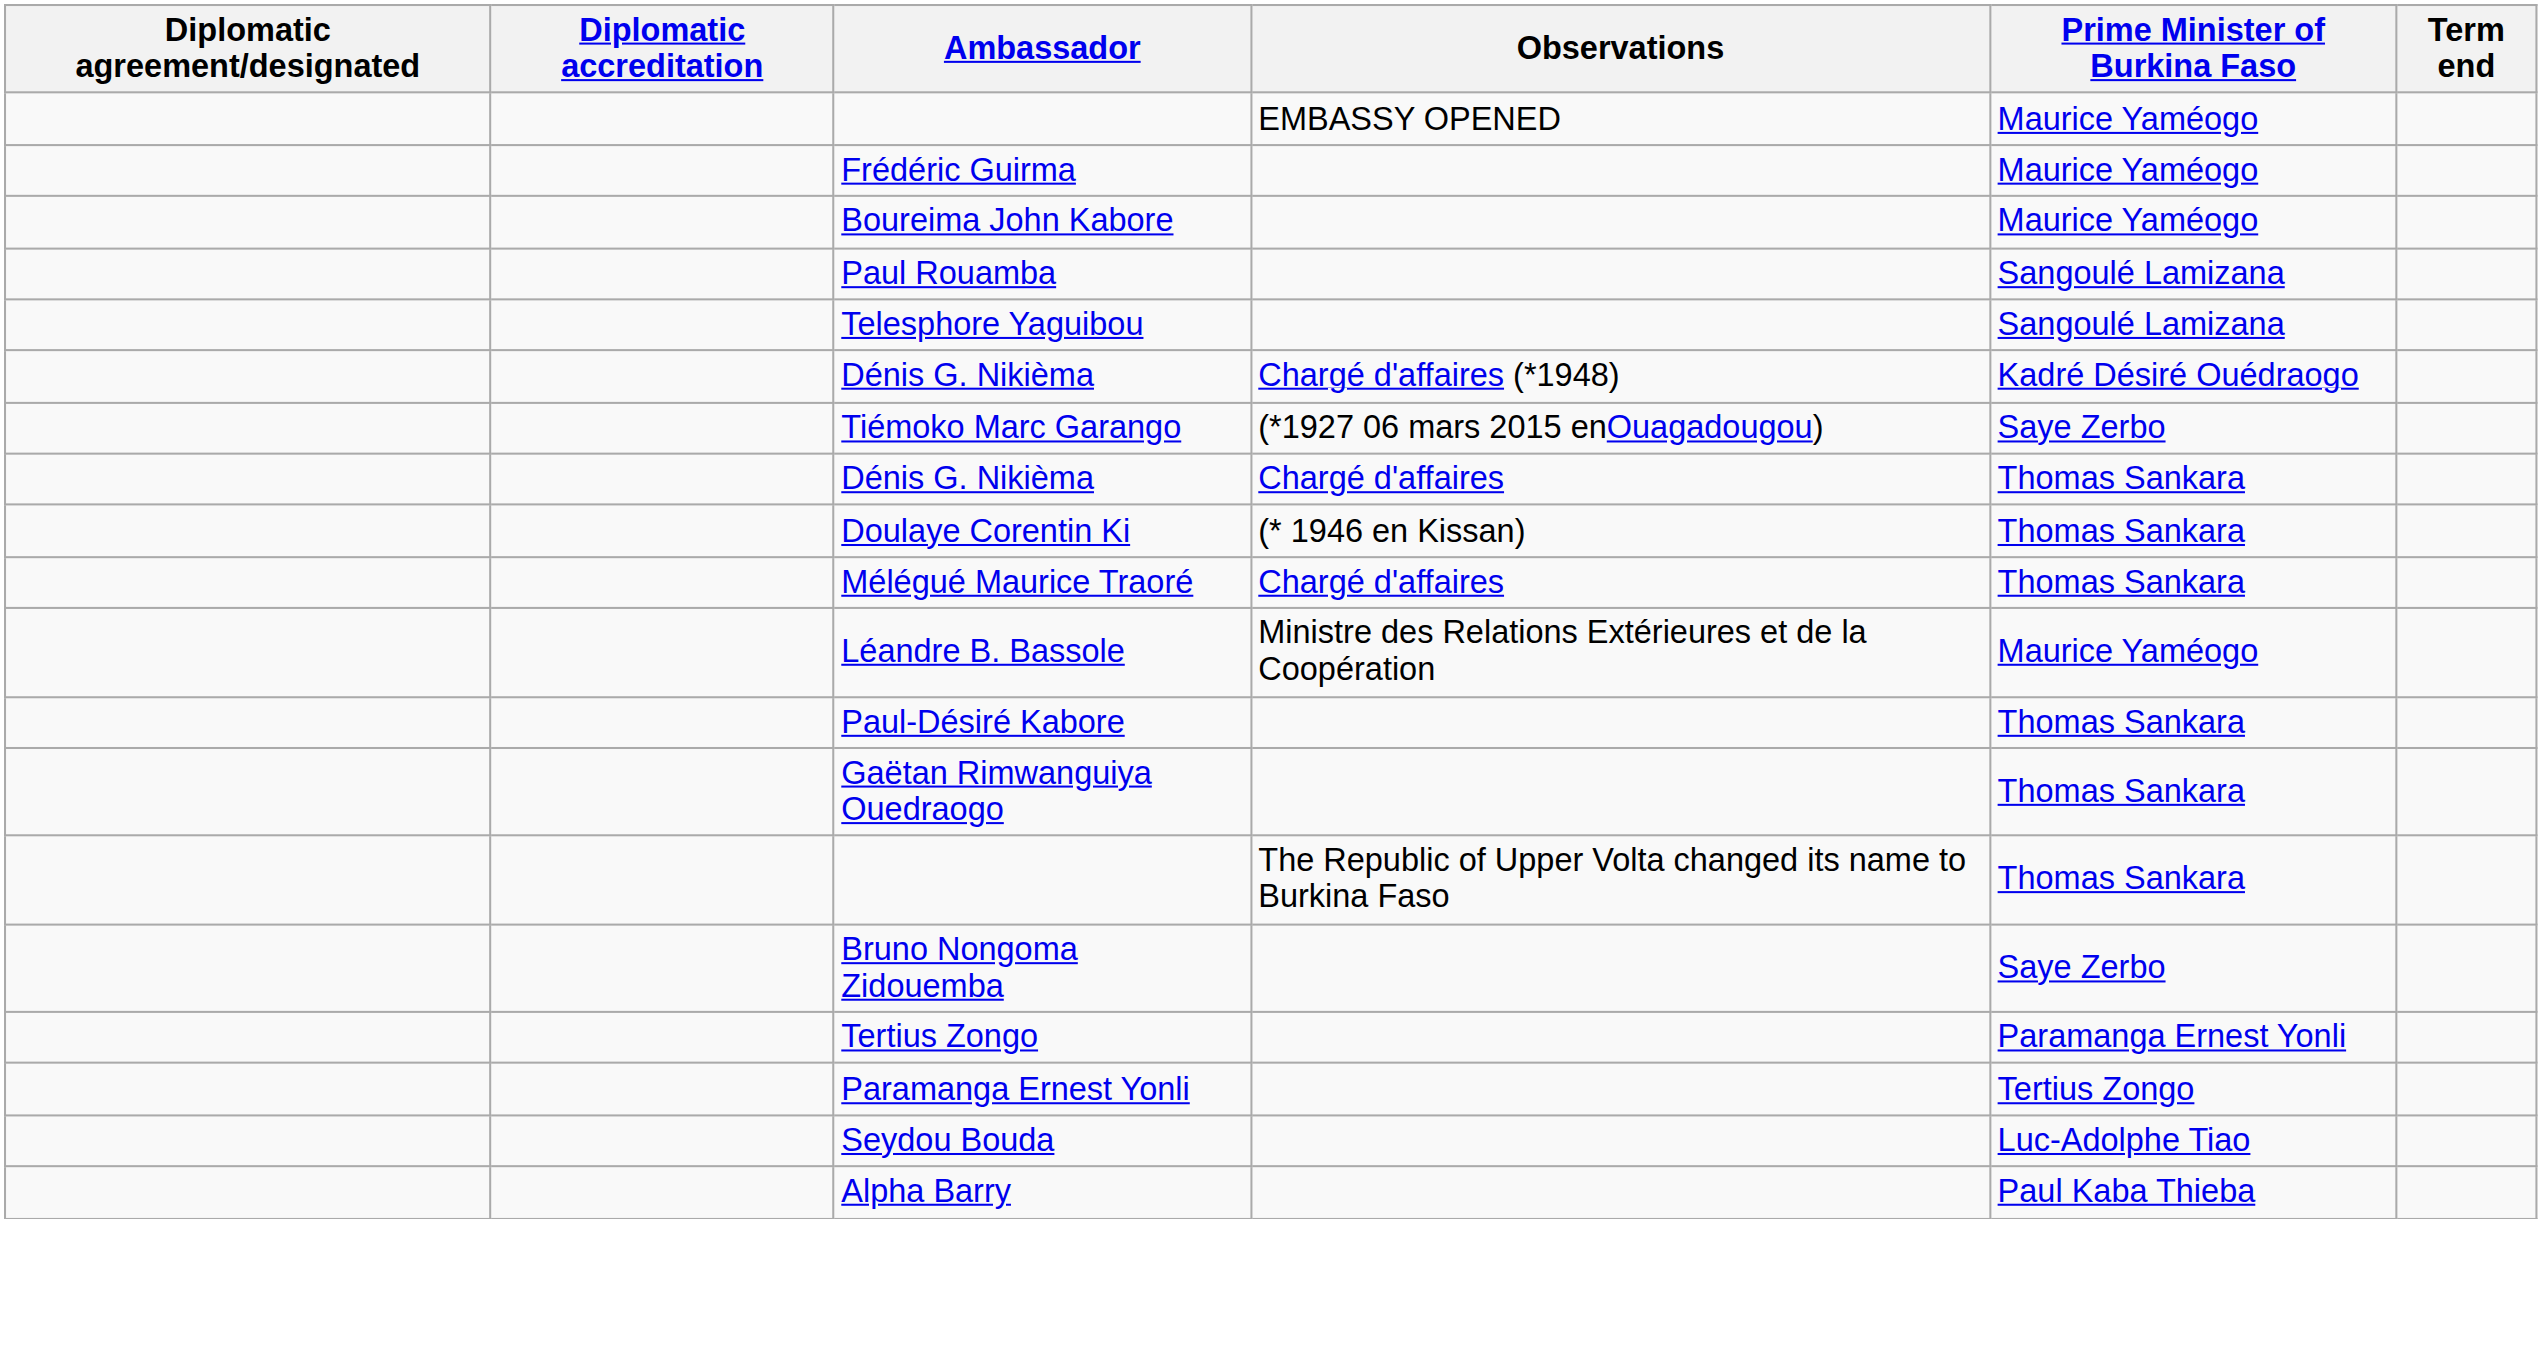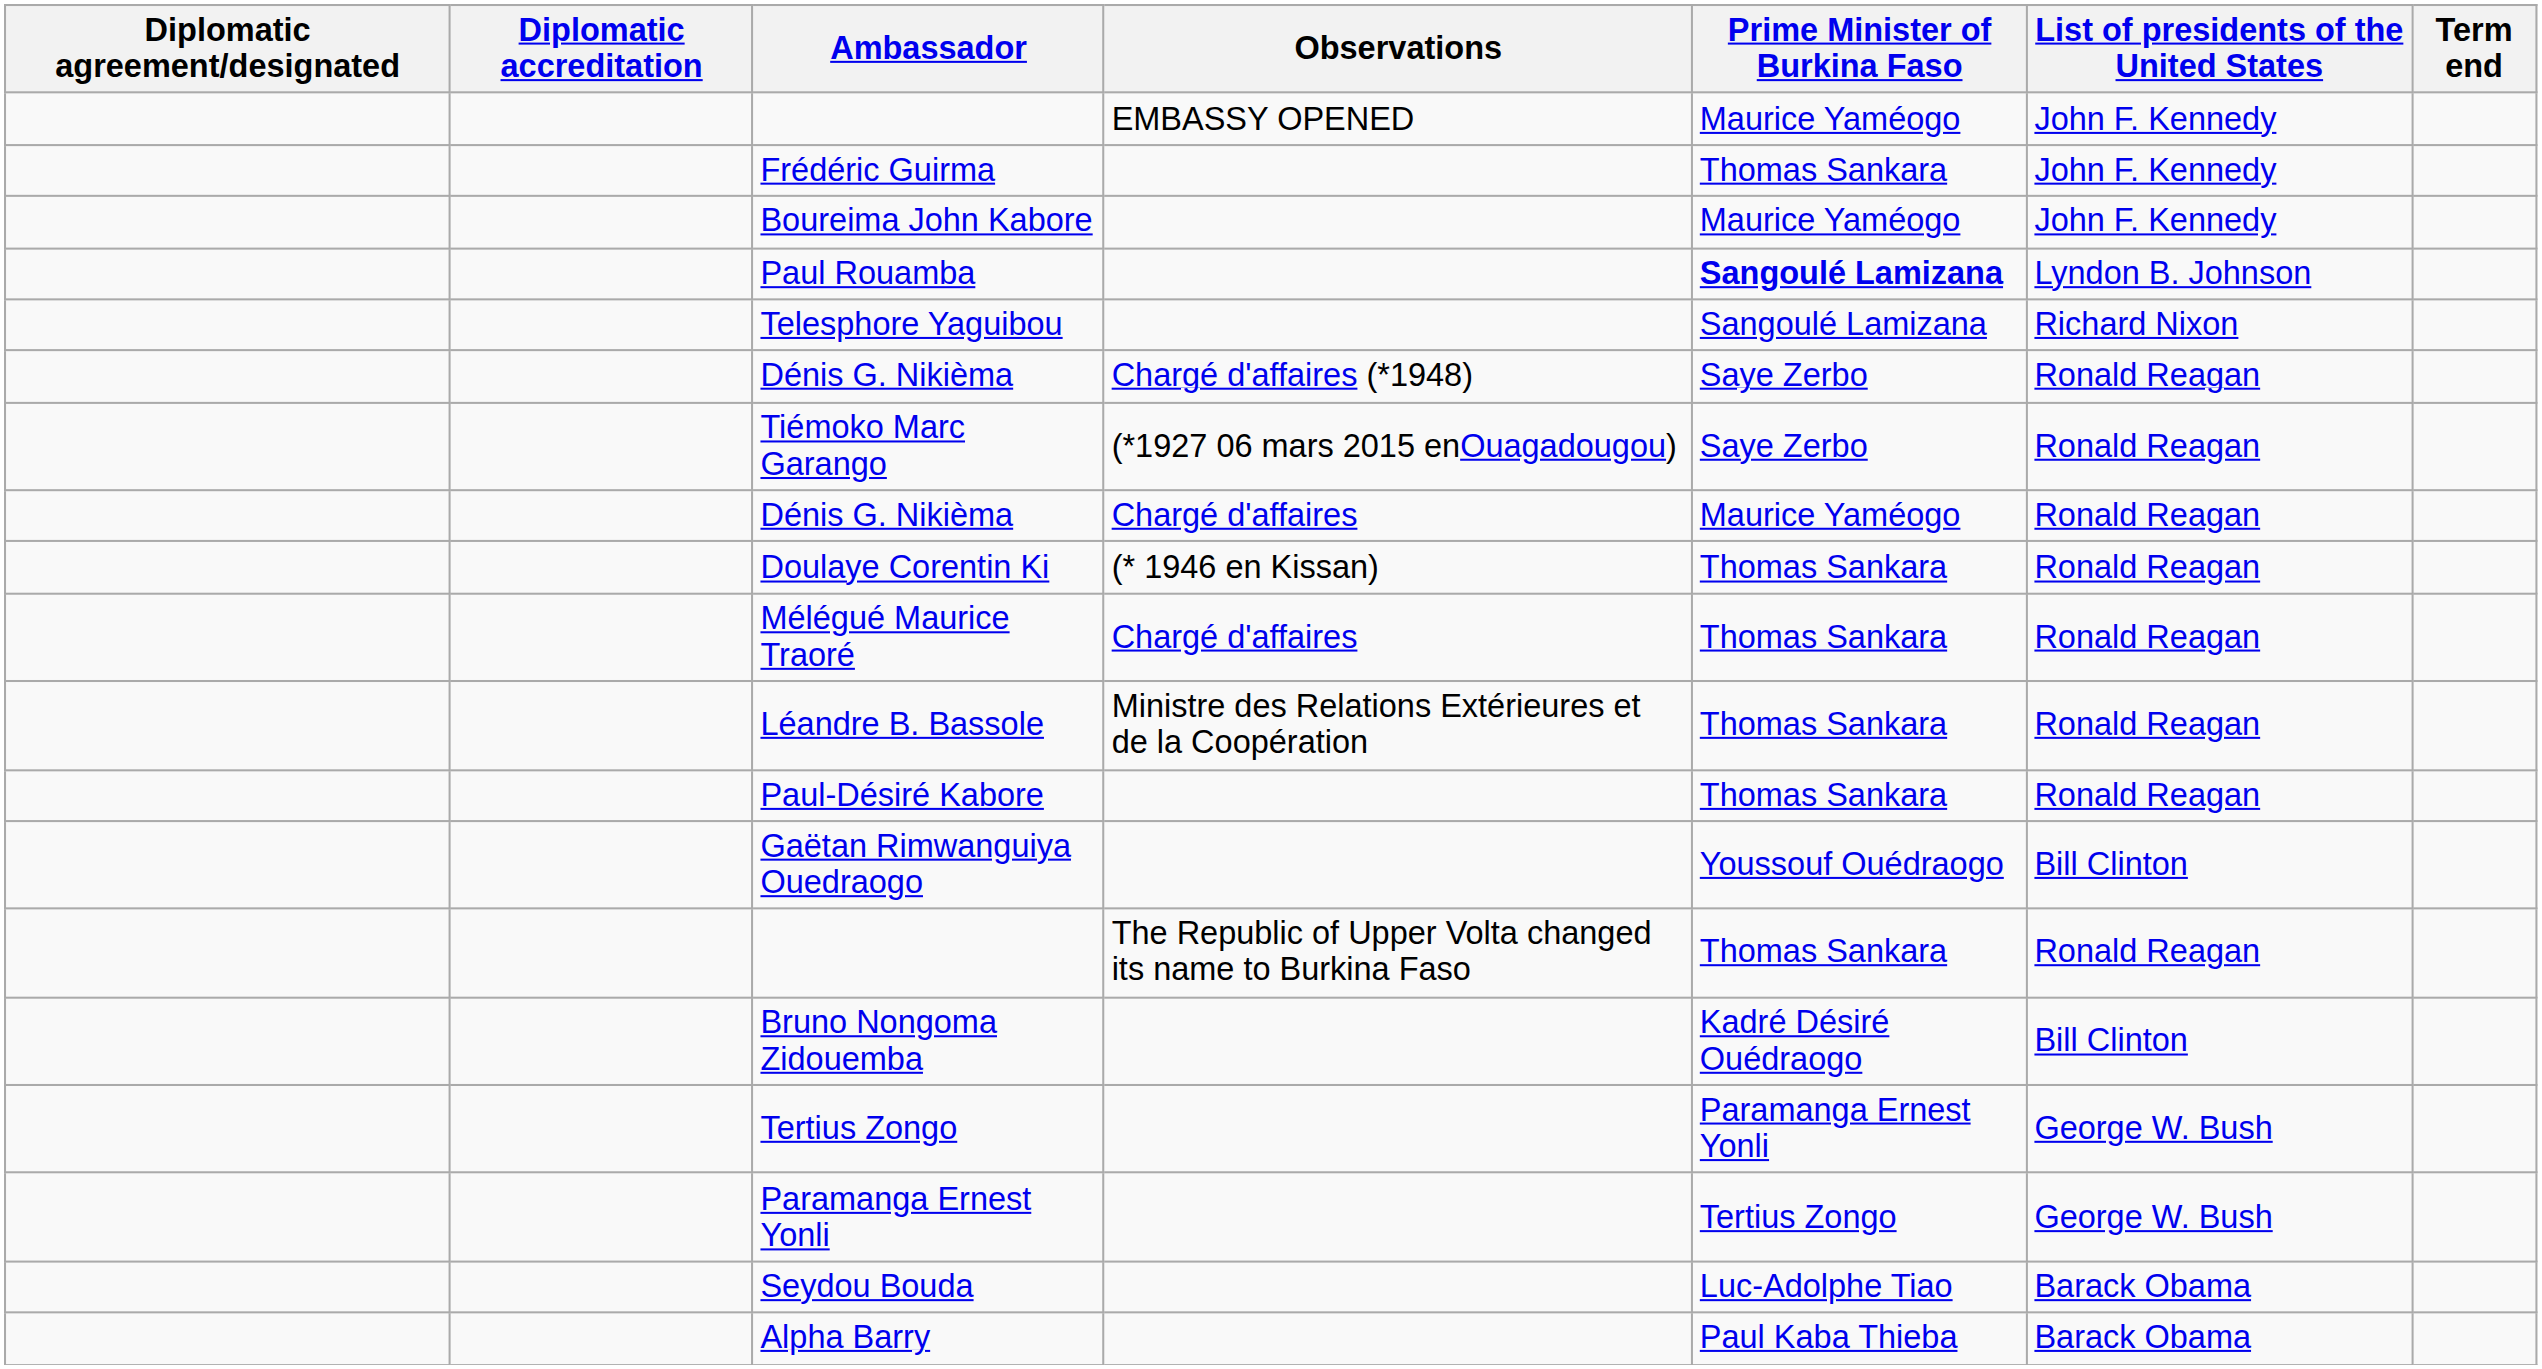+ column: List of presidents of the United States | John F. Kennedy | John F. Kennedy | John F. Kennedy | Lyndon B. Johnson | Richard Nixon | Ronald Reagan | Ronald Reagan | Ronald Reagan | Ronald Reagan | Ronald Reagan | Ronald Reagan | Ronald Reagan | Bill Clinton | Ronald Reagan | Bill Clinton | George W. Bush | George W. Bush | Barack Obama | Barack Obama
Frédéric Guirma | Prime Minister of Burkina Faso: Maurice Yaméogo -> Thomas Sankara
Paul Rouamba | Prime Minister of Burkina Faso: normal -> bold
Dénis G. Nikièma / Chargé d'affaires (*1948) | Prime Minister of Burkina Faso: Kadré Désiré Ouédraogo -> Saye Zerbo
Dénis G. Nikièma / Chargé d'affaires | Prime Minister of Burkina Faso: Thomas Sankara -> Maurice Yaméogo
Léandre B. Bassole | Prime Minister of Burkina Faso: Maurice Yaméogo -> Thomas Sankara
Gaëtan Rimwanguiya Ouedraogo | Prime Minister of Burkina Faso: Thomas Sankara -> Youssouf Ouédraogo
Bruno Nongoma Zidouemba | Prime Minister of Burkina Faso: Saye Zerbo -> Kadré Désiré Ouédraogo
